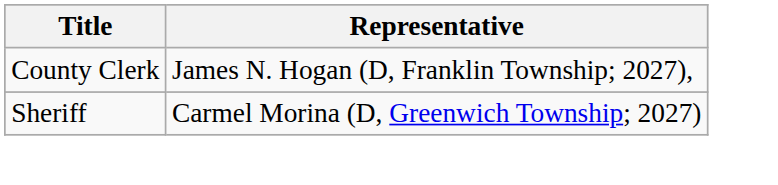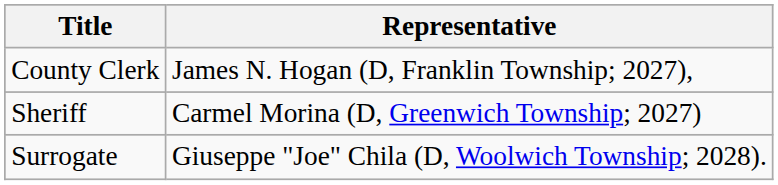+ row: Surrogate | Giuseppe "Joe" Chila (D, Woolwich Township; 2028).
